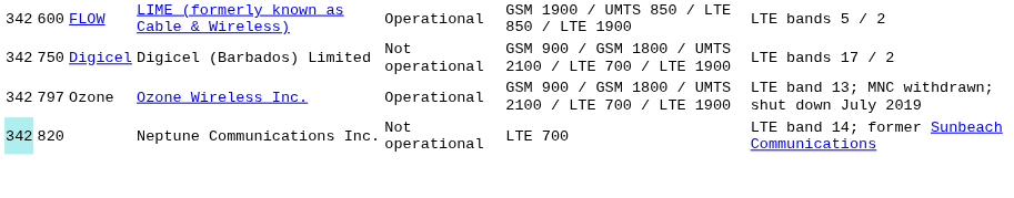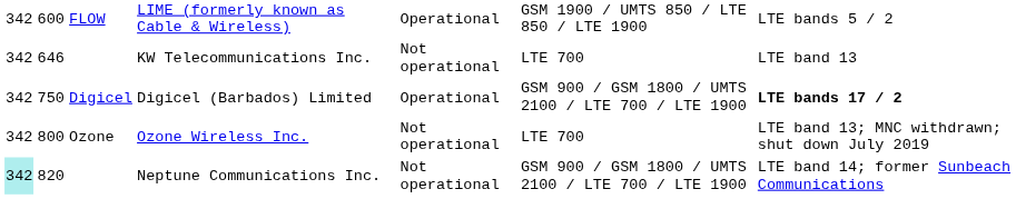+ row: 342 | 646 | KW Telecommunications Inc. | Not operational | LTE 700 | LTE band 13
Digicel (Barbados) Limited | column 5: Not operational -> Operational
Digicel (Barbados) Limited | column 7: normal -> bold
Ozone Wireless Inc. | column 2: 797 -> 800
Ozone Wireless Inc. | column 5: Operational -> Not operational
Ozone Wireless Inc. | column 6: GSM 900 / GSM 1800 / UMTS 2100 / LTE 700 / LTE 1900 -> LTE 700
Neptune Communications Inc. | column 6: LTE 700 -> GSM 900 / GSM 1800 / UMTS 2100 / LTE 700 / LTE 1900
